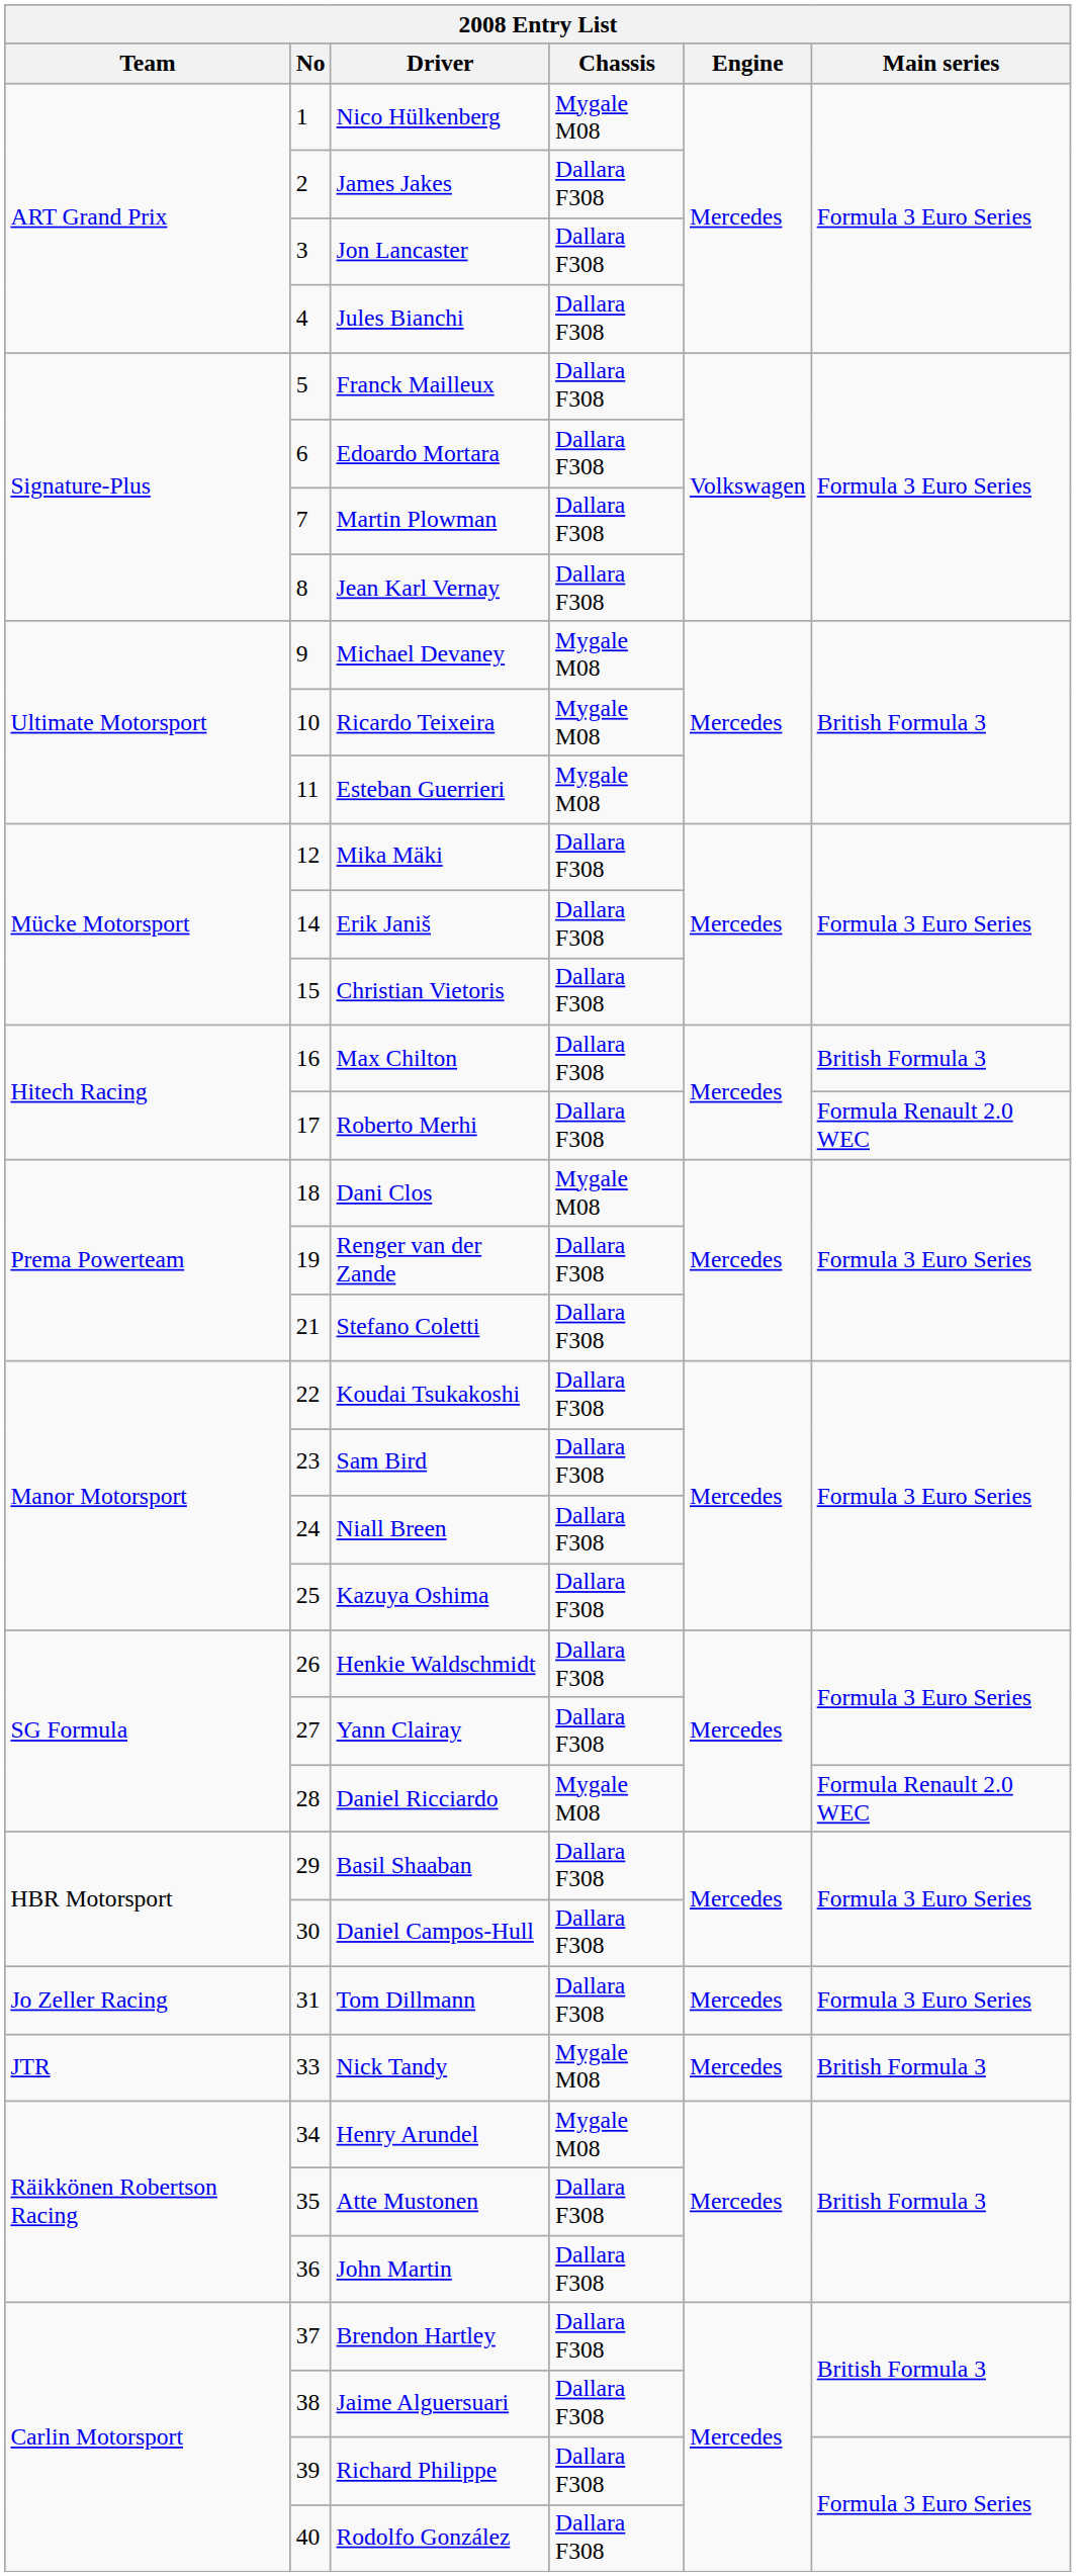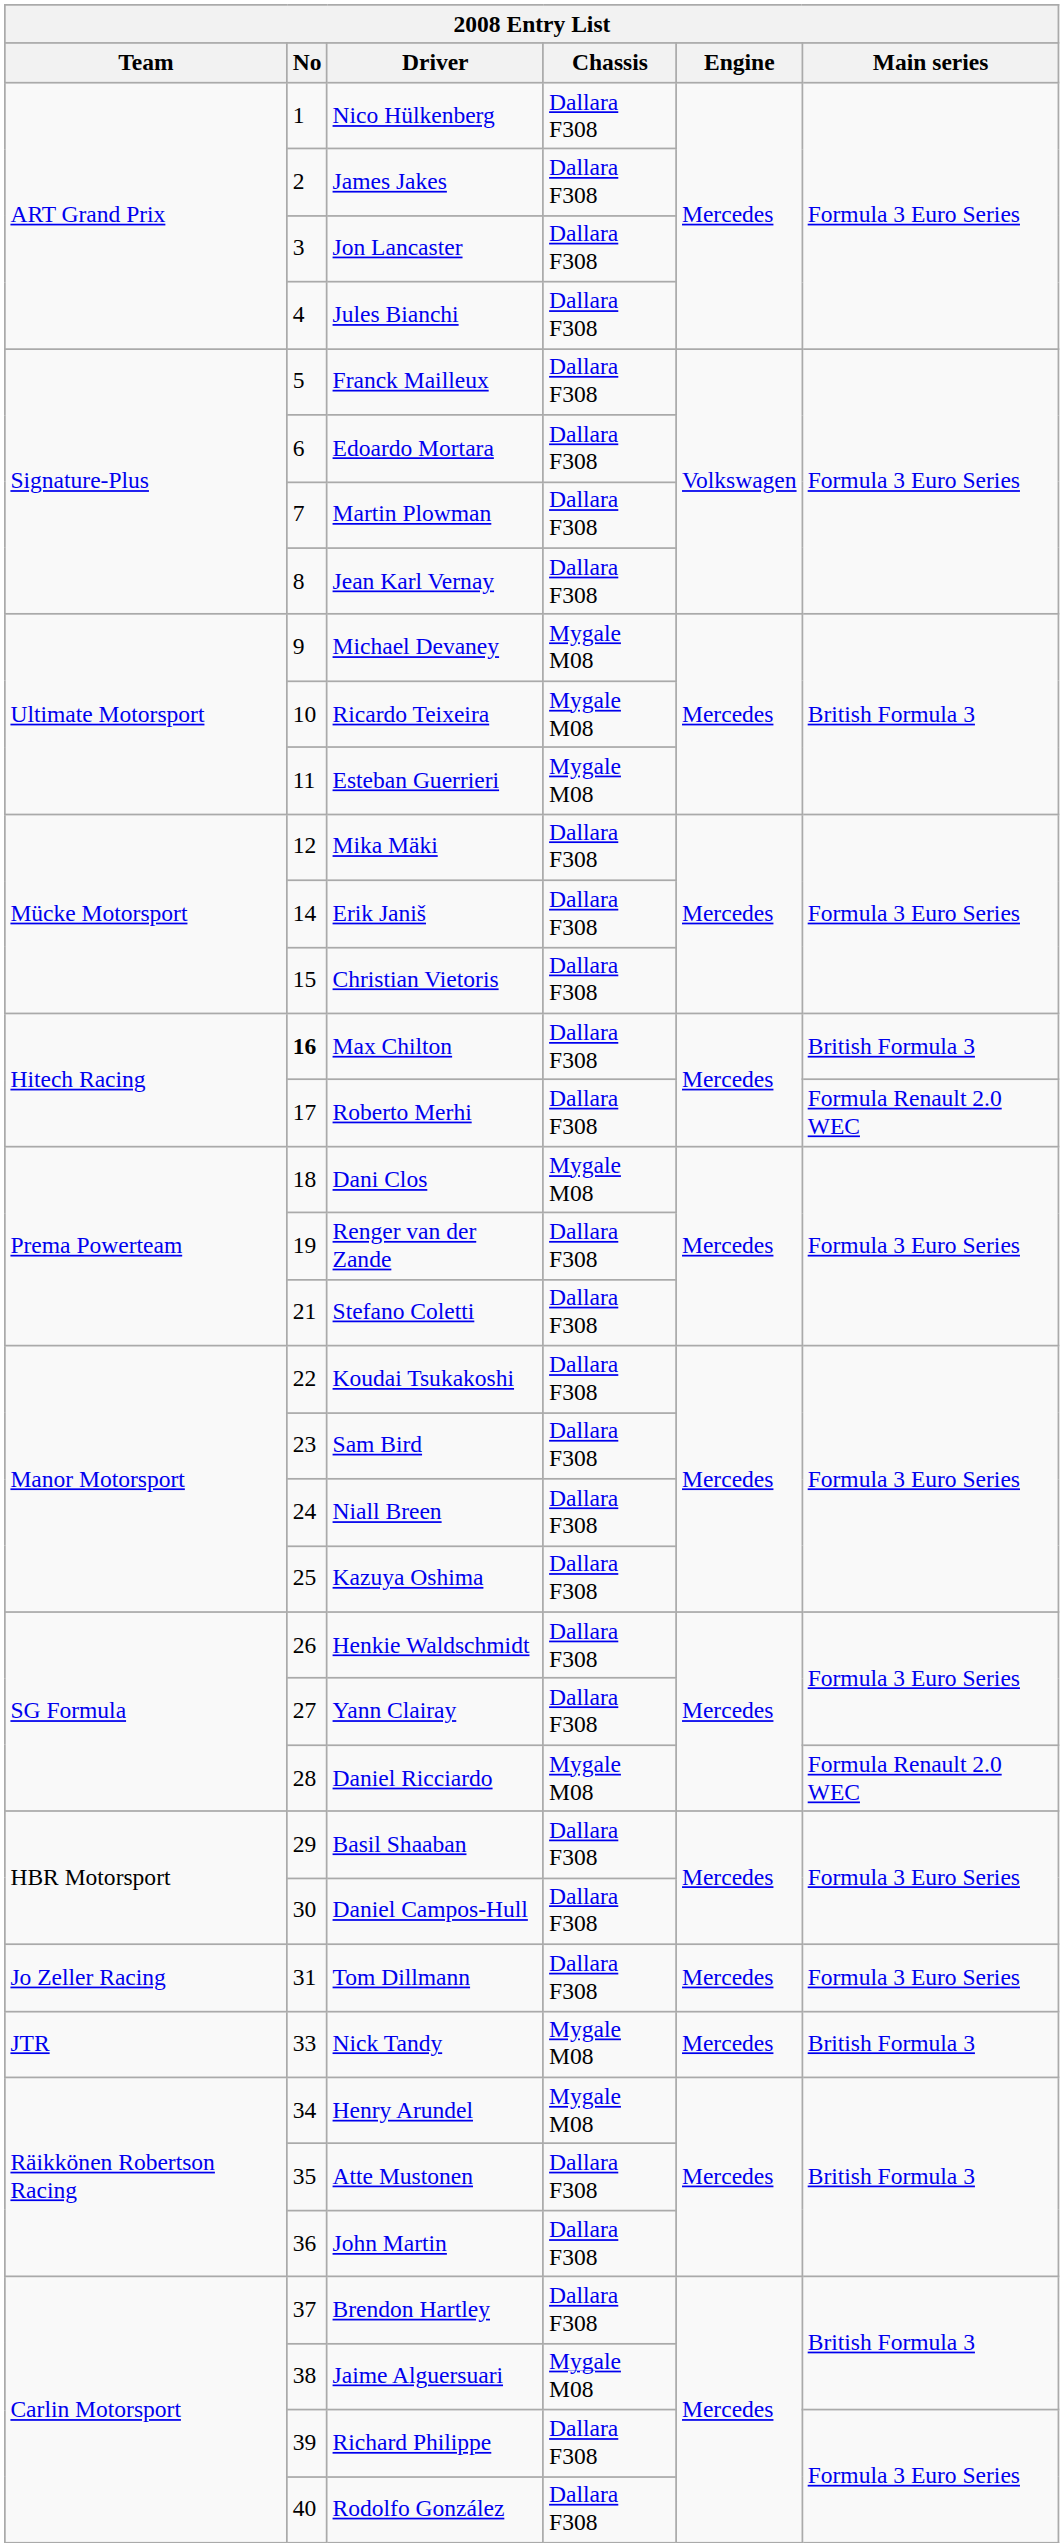Nico Hülkenberg | Chassis: Mygale M08 -> Dallara F308
Max Chilton | No: normal -> bold
Jaime Alguersuari | Chassis: Dallara F308 -> Mygale M08
